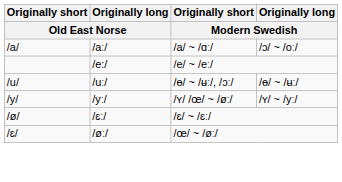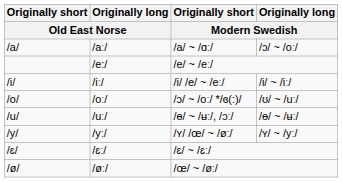+ row: /i/ | /iː/ | /i/ /e/ ~ /eː/ | /i/ ~ /iː/
+ row: /o/ | /oː/ | /ɔ/ ~ /oː/ */ɞ(:)/ | /ʊ/ ~ /uː/
/ɛː/ | Originally short / Old East Norse: /ø/ -> /ɛ/
/øː/ | Originally short / Old East Norse: /ɛ/ -> /ø/
